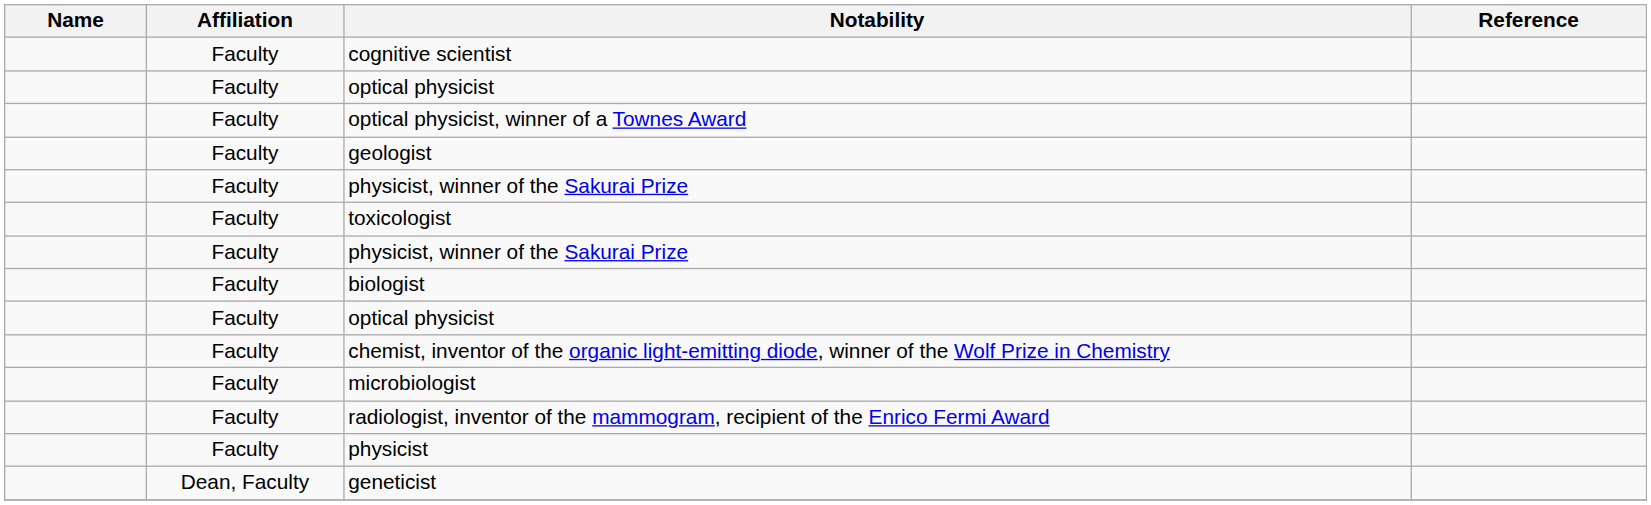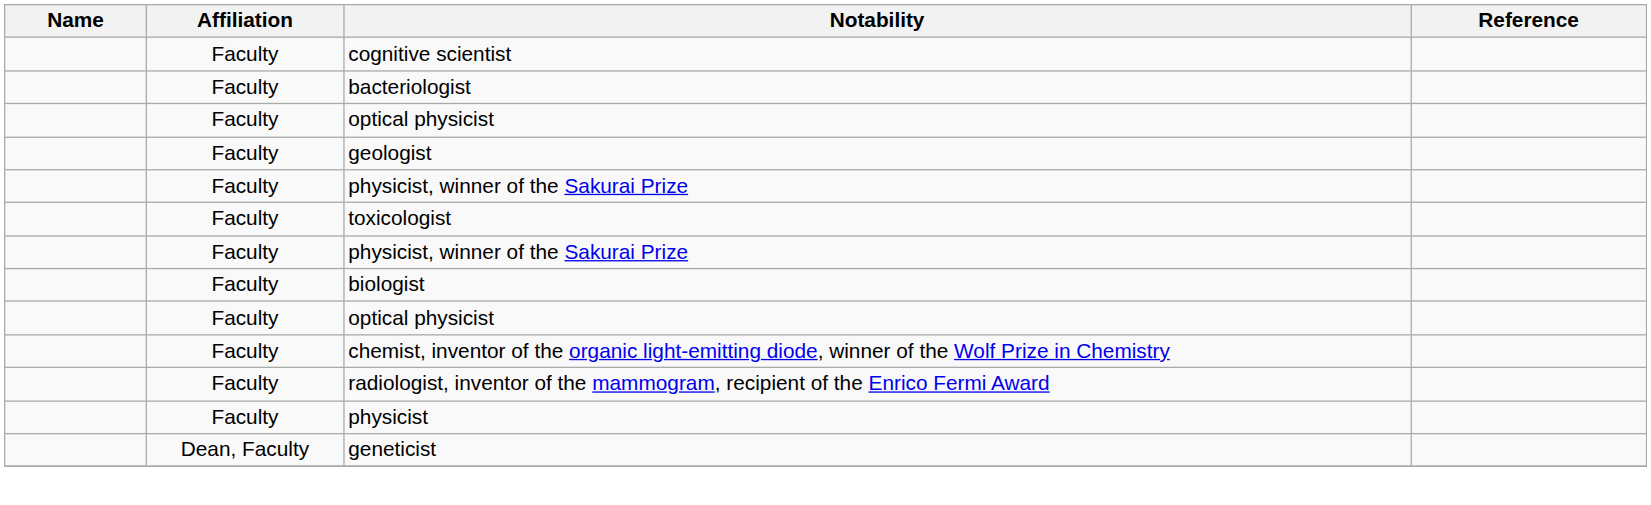+ row: Faculty | bacteriologist
- row: Faculty | optical physicist, winner of a Townes Award
- row: Faculty | microbiologist
